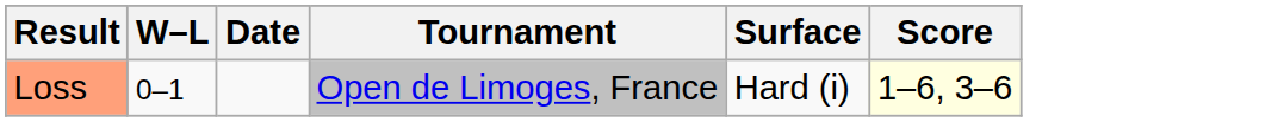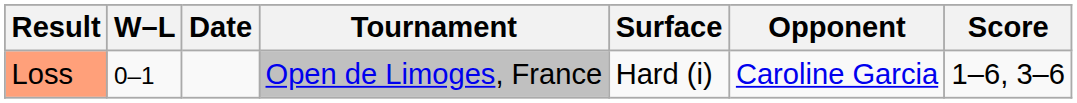+ column: Opponent | Caroline Garcia
Loss | Score: lightyellow background -> no background
